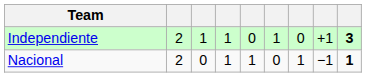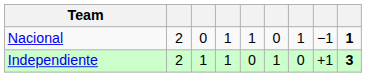rows swapped: Independiente <-> Nacional
